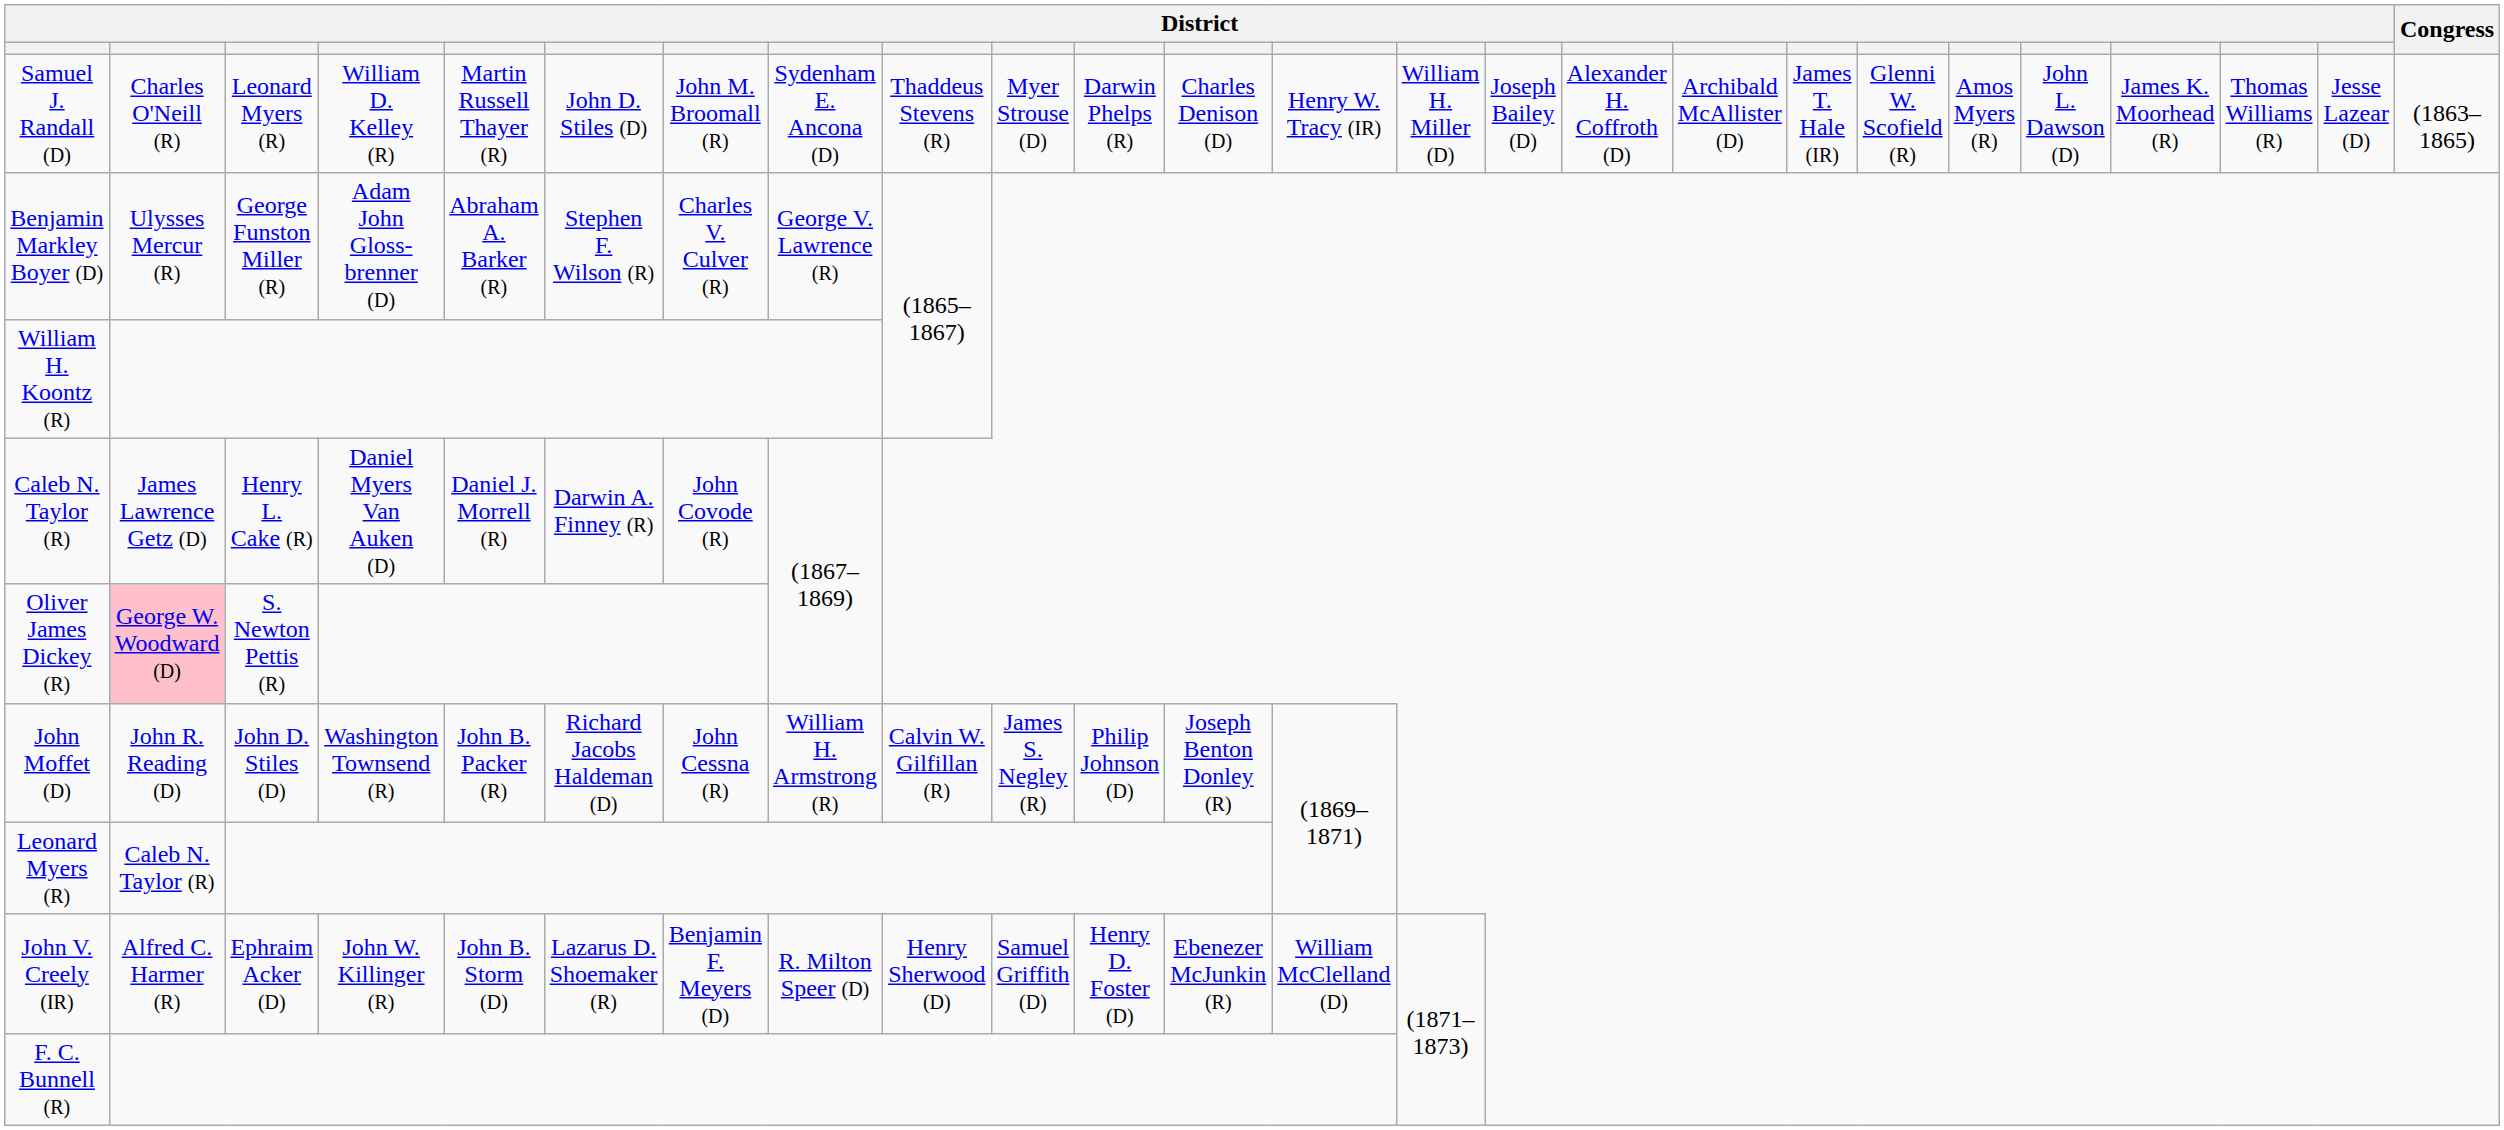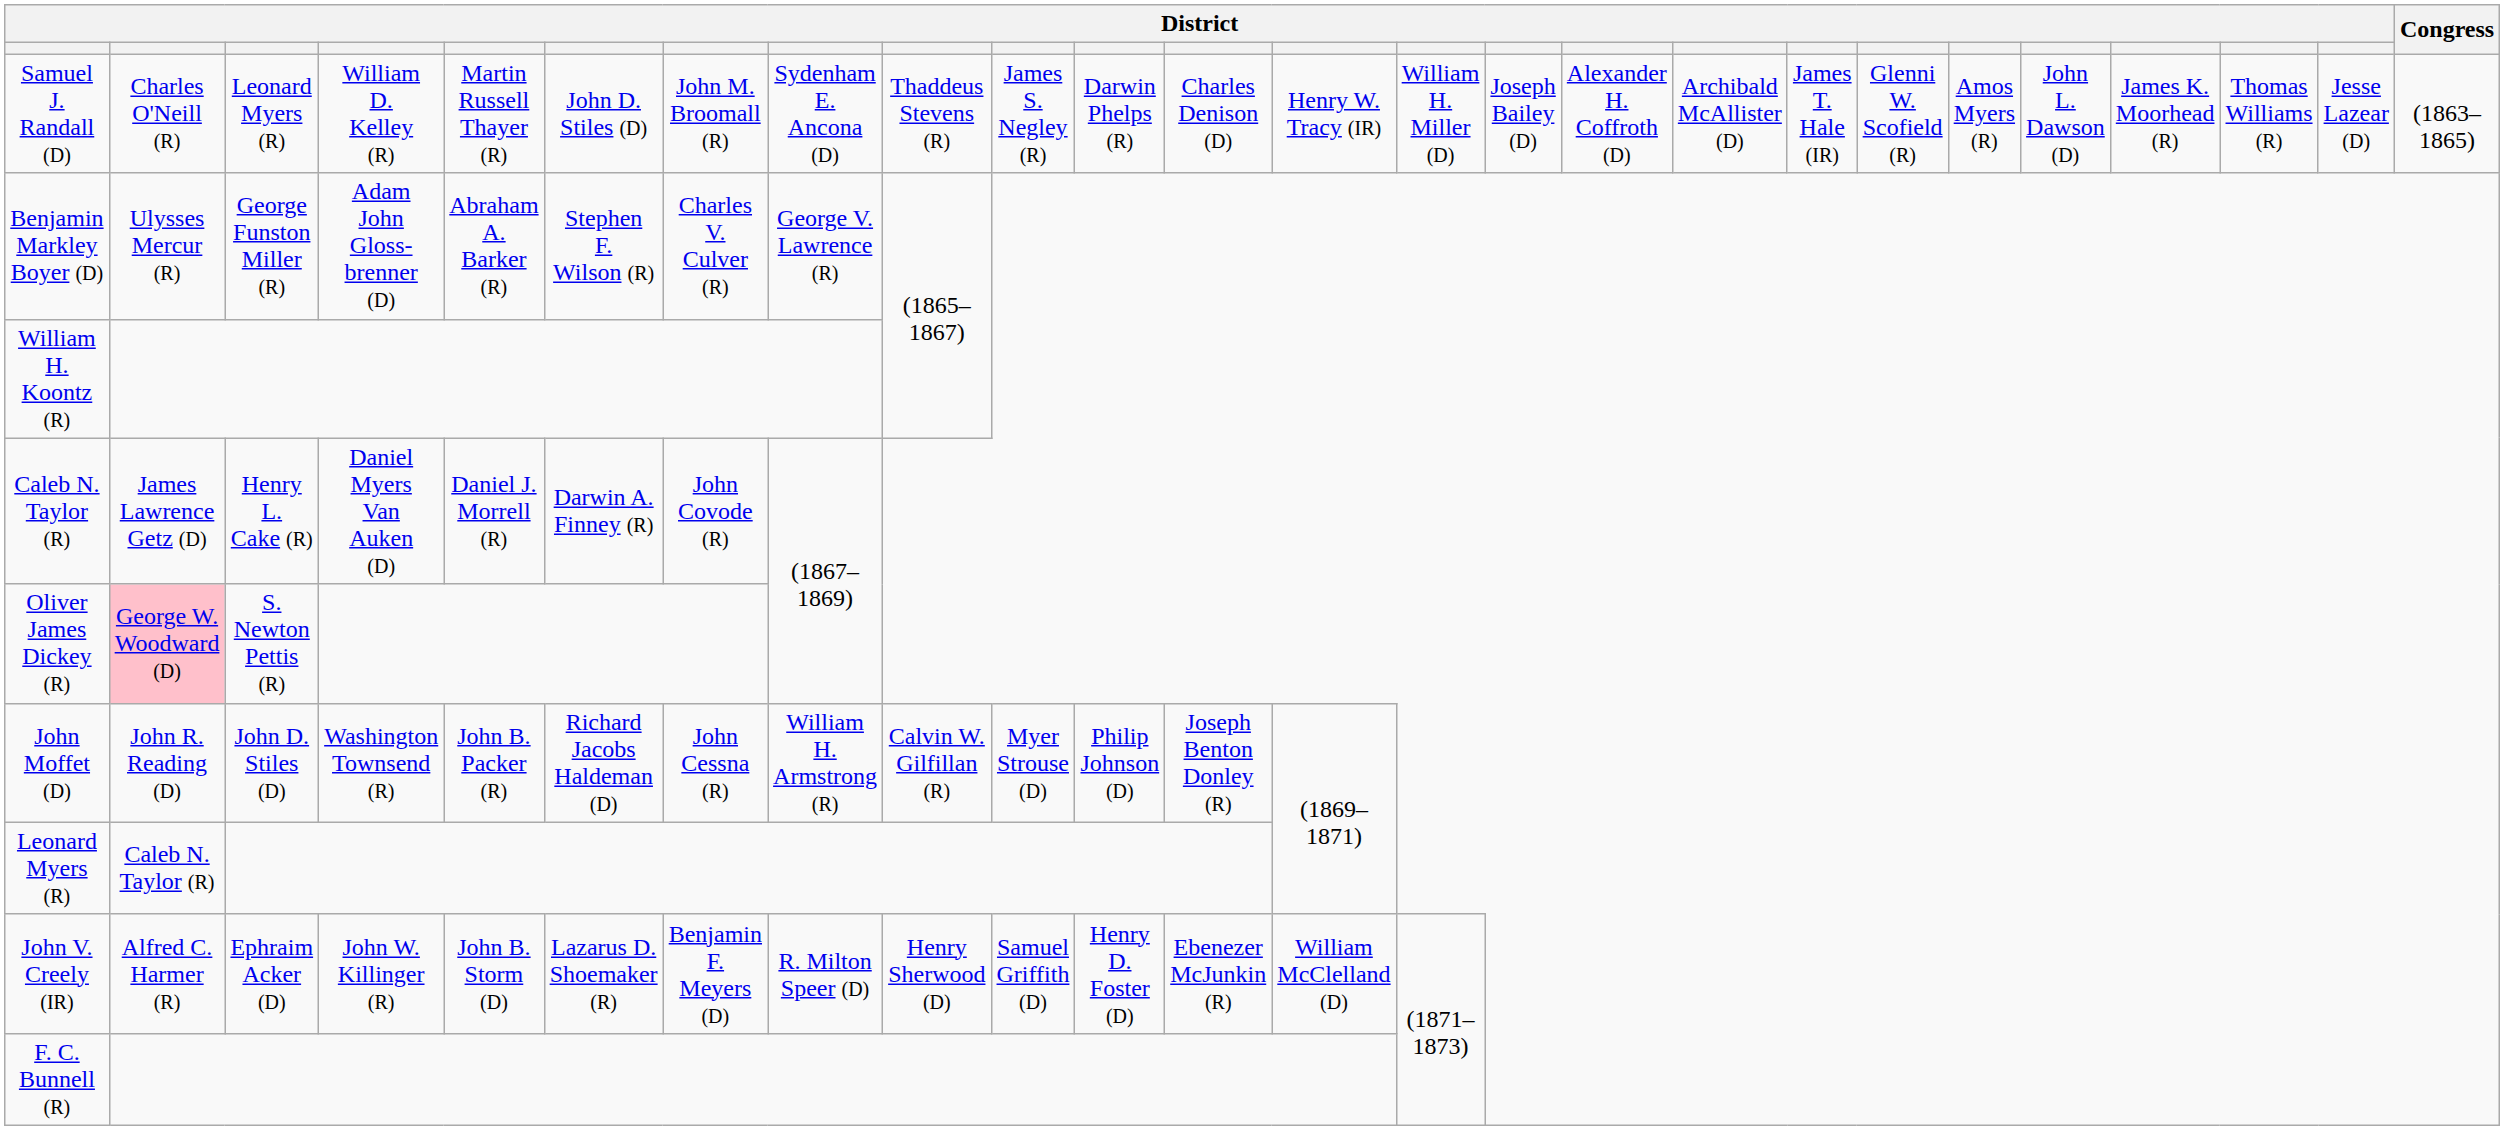Samuel J. Randall (D) | column 10: Myer Strouse (D) -> James S. Negley (R)
John Moffet (D) | column 10: James S. Negley (R) -> Myer Strouse (D)
